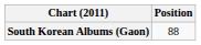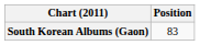South Korean Albums (Gaon) | Position: 88 -> 83
